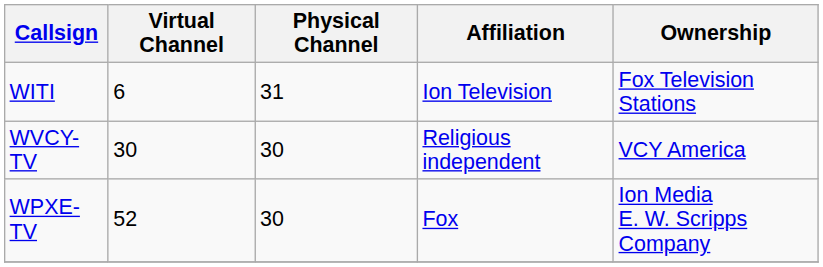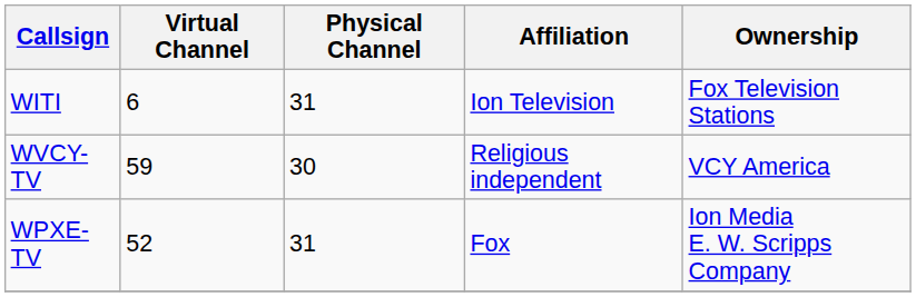WVCY-TV | Virtual Channel: 30 -> 59
WPXE-TV | Physical Channel: 30 -> 31
